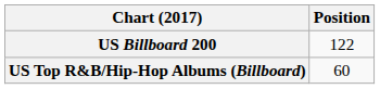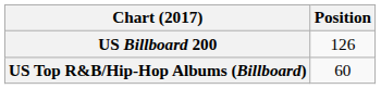US Billboard 200 | Position: 122 -> 126
